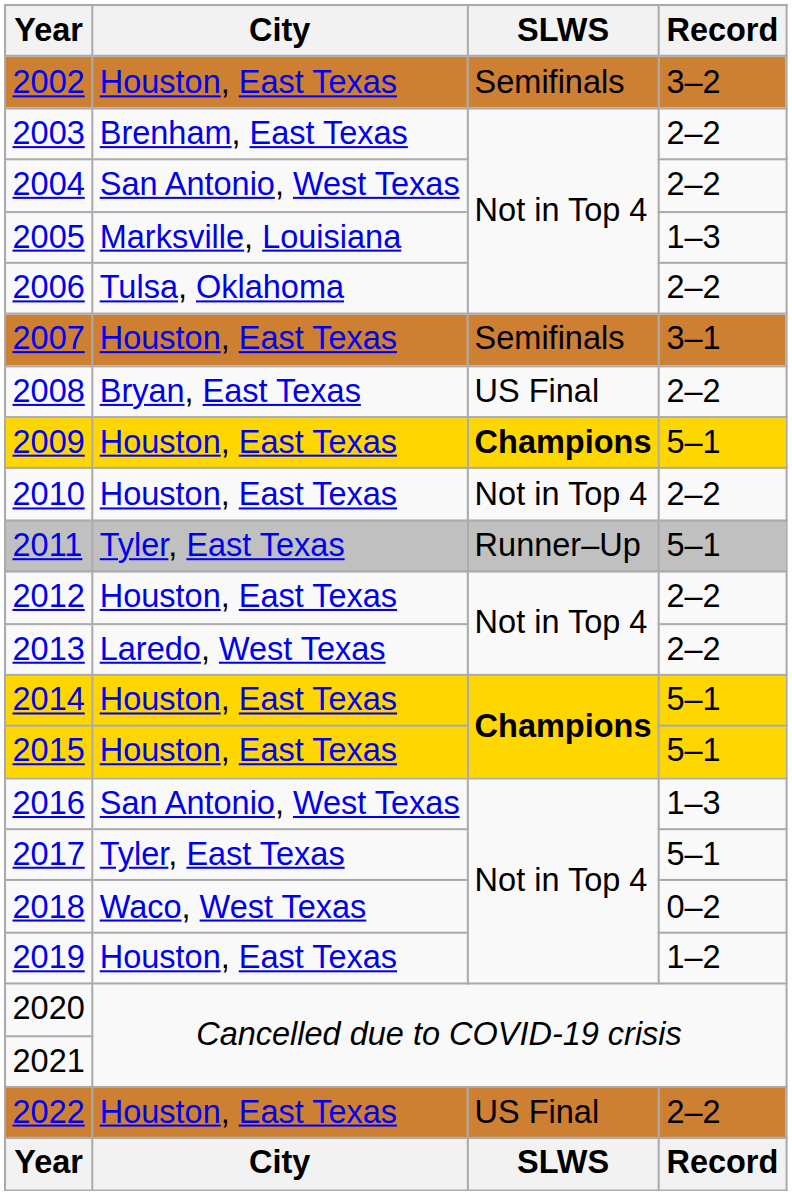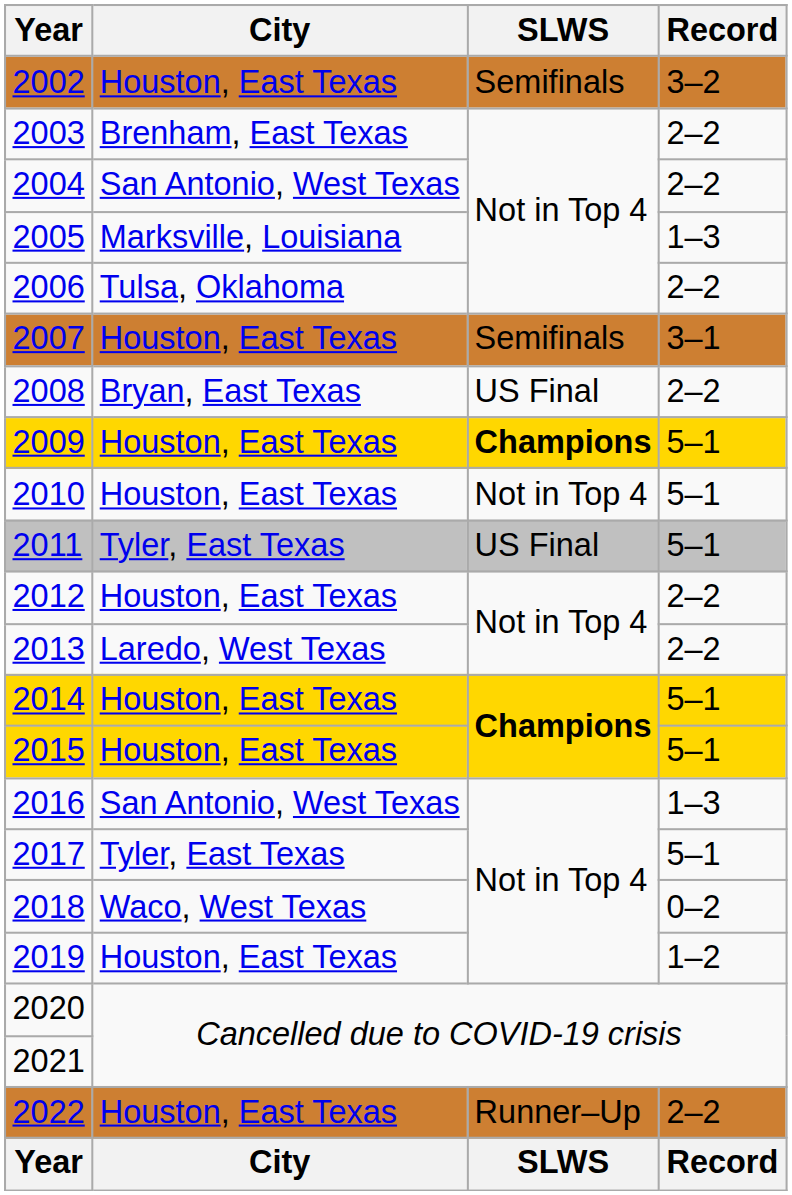2010 | Record: 2–2 -> 5–1
2011 | SLWS: Runner–Up -> US Final
2022 | SLWS: US Final -> Runner–Up
